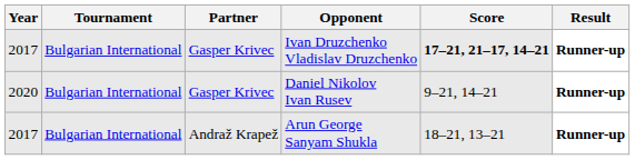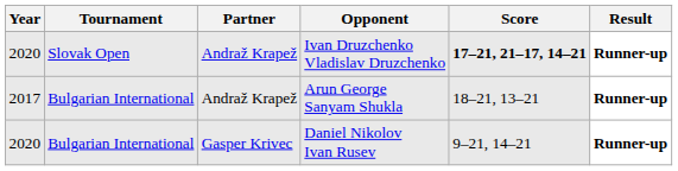Ivan Druzchenko Vladislav Druzchenko | Year: 2017 -> 2020
Ivan Druzchenko Vladislav Druzchenko | Tournament: Bulgarian International -> Slovak Open
Ivan Druzchenko Vladislav Druzchenko | Partner: Gasper Krivec -> Andraž Krapež
rows swapped: Arun George Sanyam Shukla <-> Daniel Nikolov Ivan Rusev
